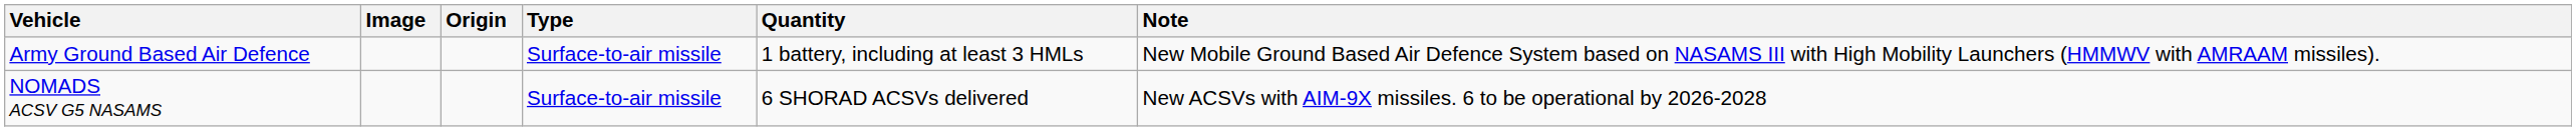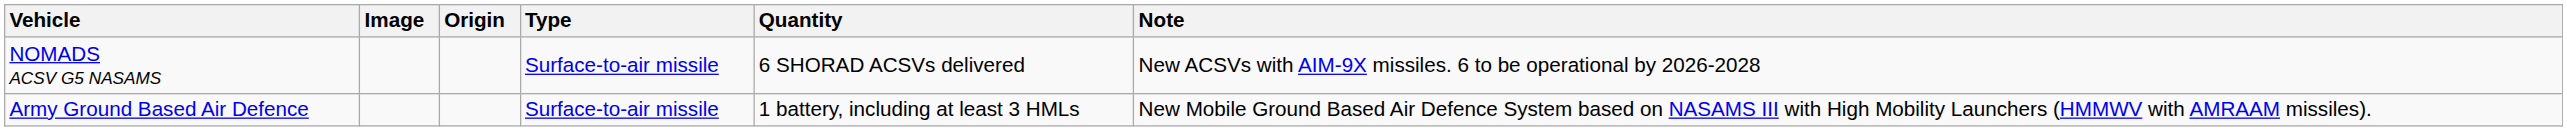rows swapped: Army Ground Based Air Defence <-> NOMADS ACSV G5 NASAMS
